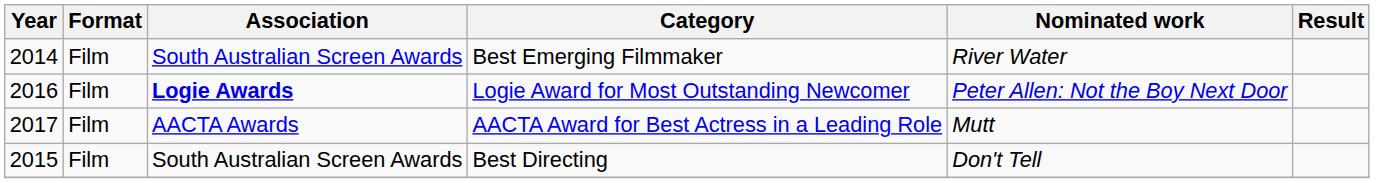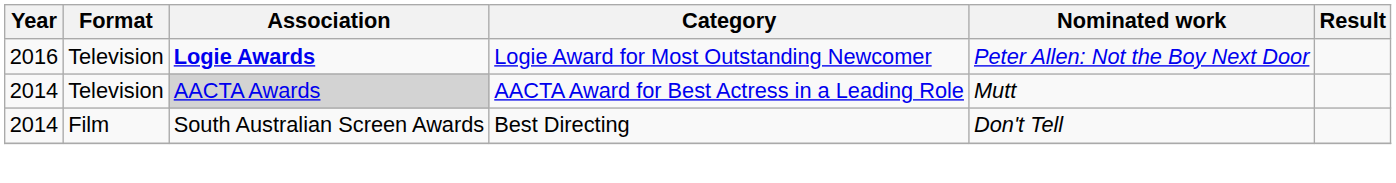- row: 2014 | Film | South Australian Screen Awards | Best Emerging Filmmaker | River Water
Logie Award for Most Outstanding Newcomer | Format: Film -> Television
AACTA Award for Best Actress in a Leading Role | Year: 2017 -> 2014
AACTA Award for Best Actress in a Leading Role | Format: Film -> Television
AACTA Award for Best Actress in a Leading Role | Association: no background -> lightgrey background
Best Directing | Year: 2015 -> 2014
